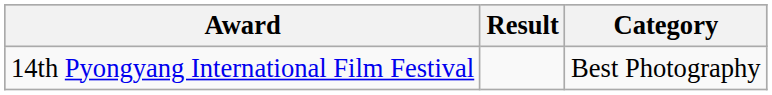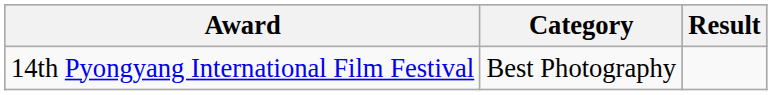columns swapped: Category <-> Result
